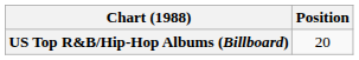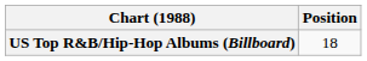US Top R&B/Hip-Hop Albums (Billboard) | Position: 20 -> 18
